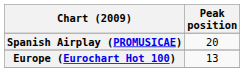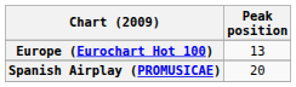rows swapped: Europe (Eurochart Hot 100) <-> Spanish Airplay (PROMUSICAE)
